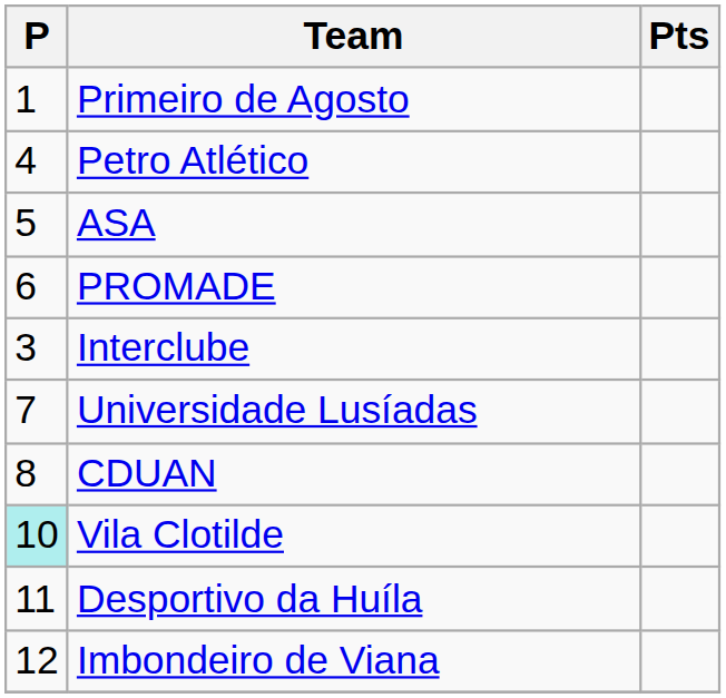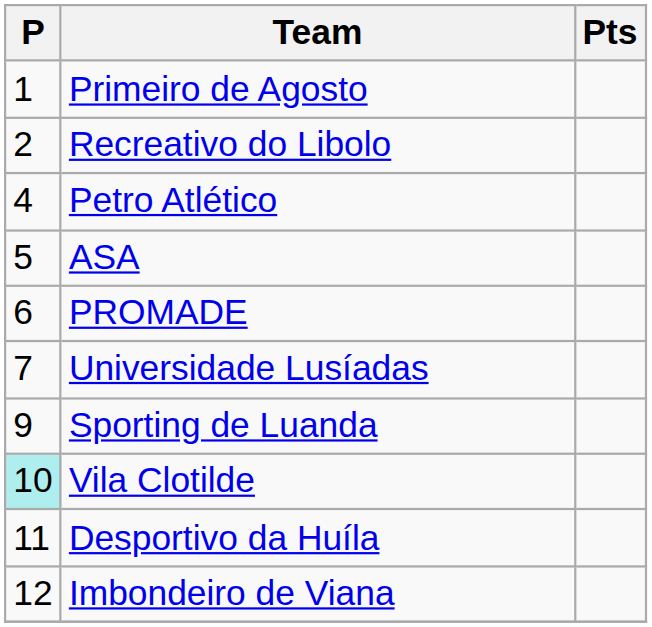+ row: 2 | Recreativo do Libolo
- row: 3 | Interclube
- row: 8 | CDUAN
+ row: 9 | Sporting de Luanda
